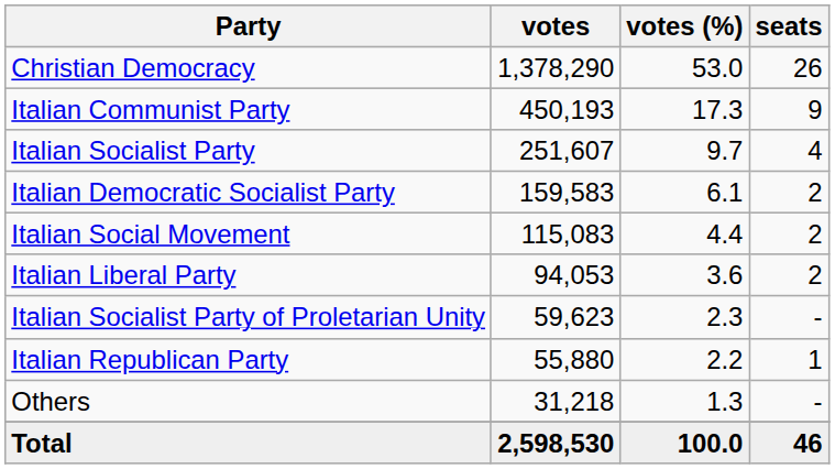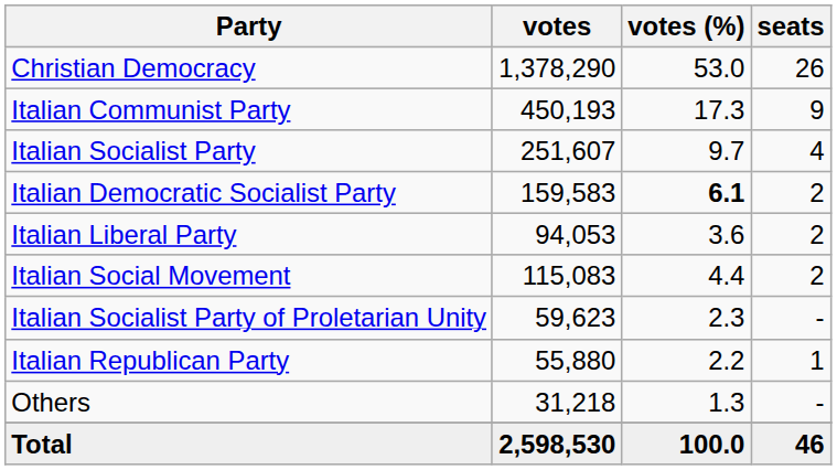Italian Democratic Socialist Party | votes (%): normal -> bold
rows swapped: Italian Social Movement <-> Italian Liberal Party
